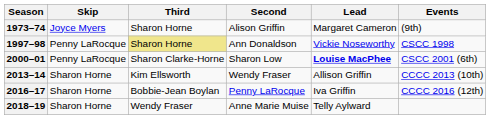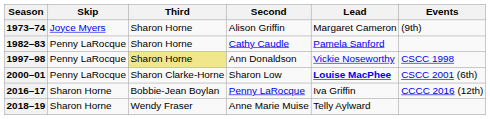+ row: 1982–83 | Penny LaRocque | Sharon Horne | Cathy Caudle | Pamela Sanford
- row: 2013–14 | Sharon Horne | Kim Ellsworth | Wendy Fraser | Allison Griffin | CCCC 2013 (10th)
